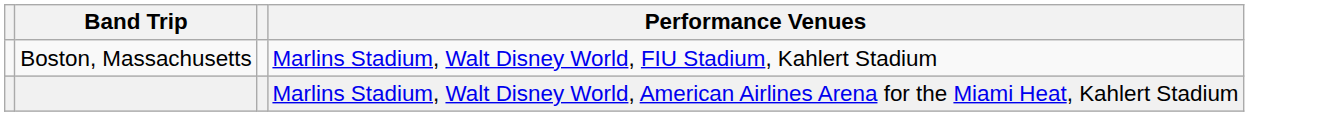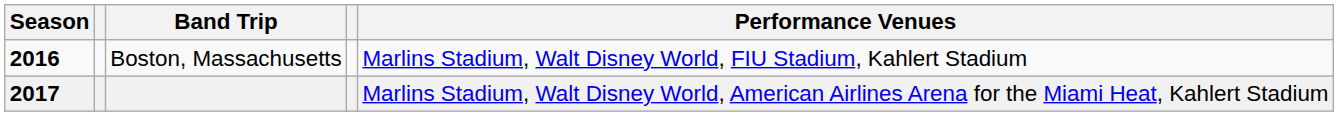+ column: Season | 2016 | 2017
